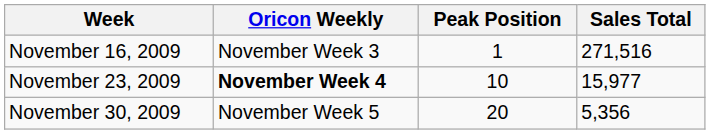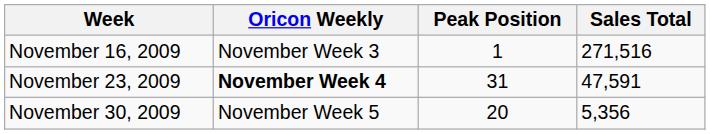November 23, 2009 | Peak Position: 10 -> 31
November 23, 2009 | Sales Total: 15,977 -> 47,591
